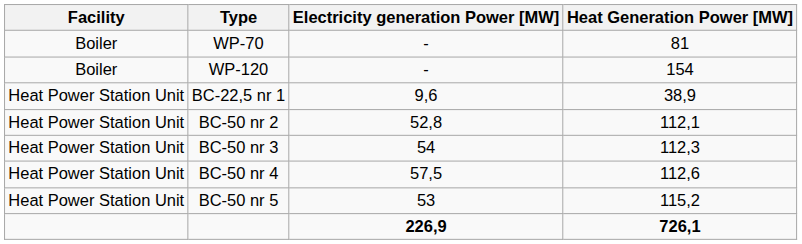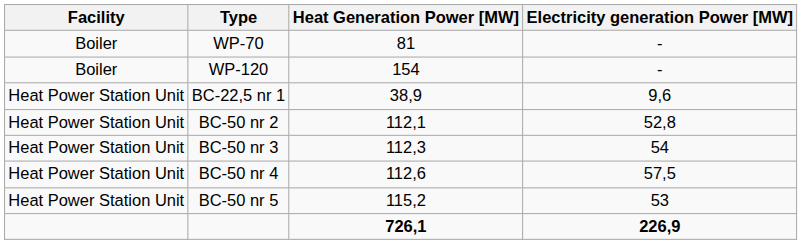columns swapped: Heat Generation Power [MW] <-> Electricity generation Power [MW]
